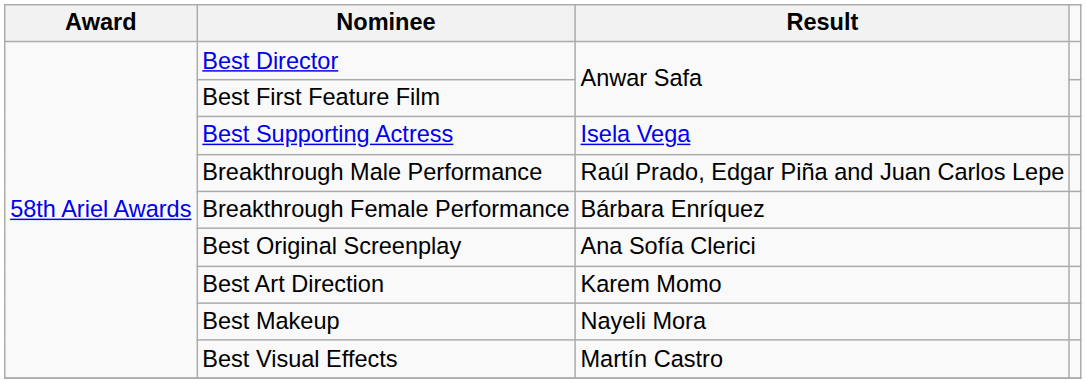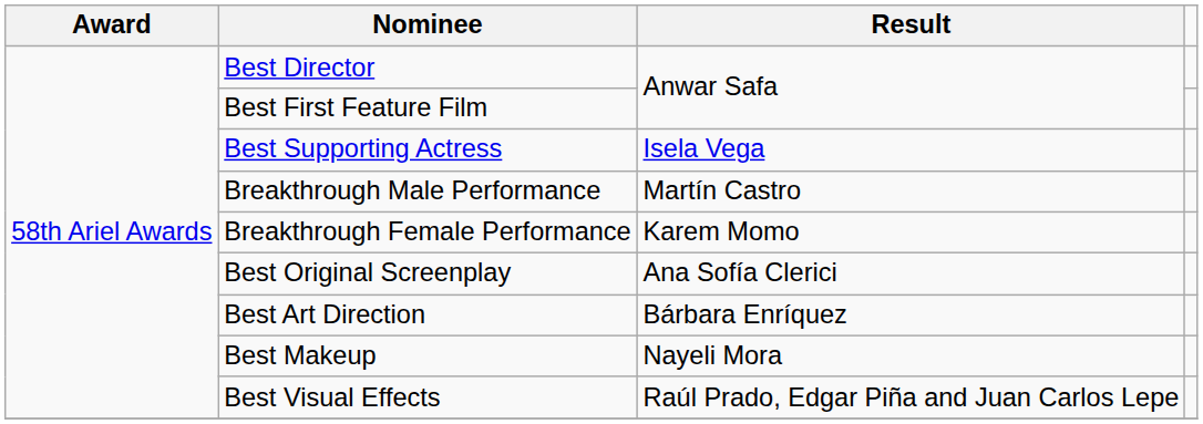Breakthrough Male Performance | Result: Raúl Prado, Edgar Piña and Juan Carlos Lepe -> Martín Castro
Breakthrough Female Performance | Result: Bárbara Enríquez -> Karem Momo
Best Art Direction | Result: Karem Momo -> Bárbara Enríquez
Best Visual Effects | Result: Martín Castro -> Raúl Prado, Edgar Piña and Juan Carlos Lepe
